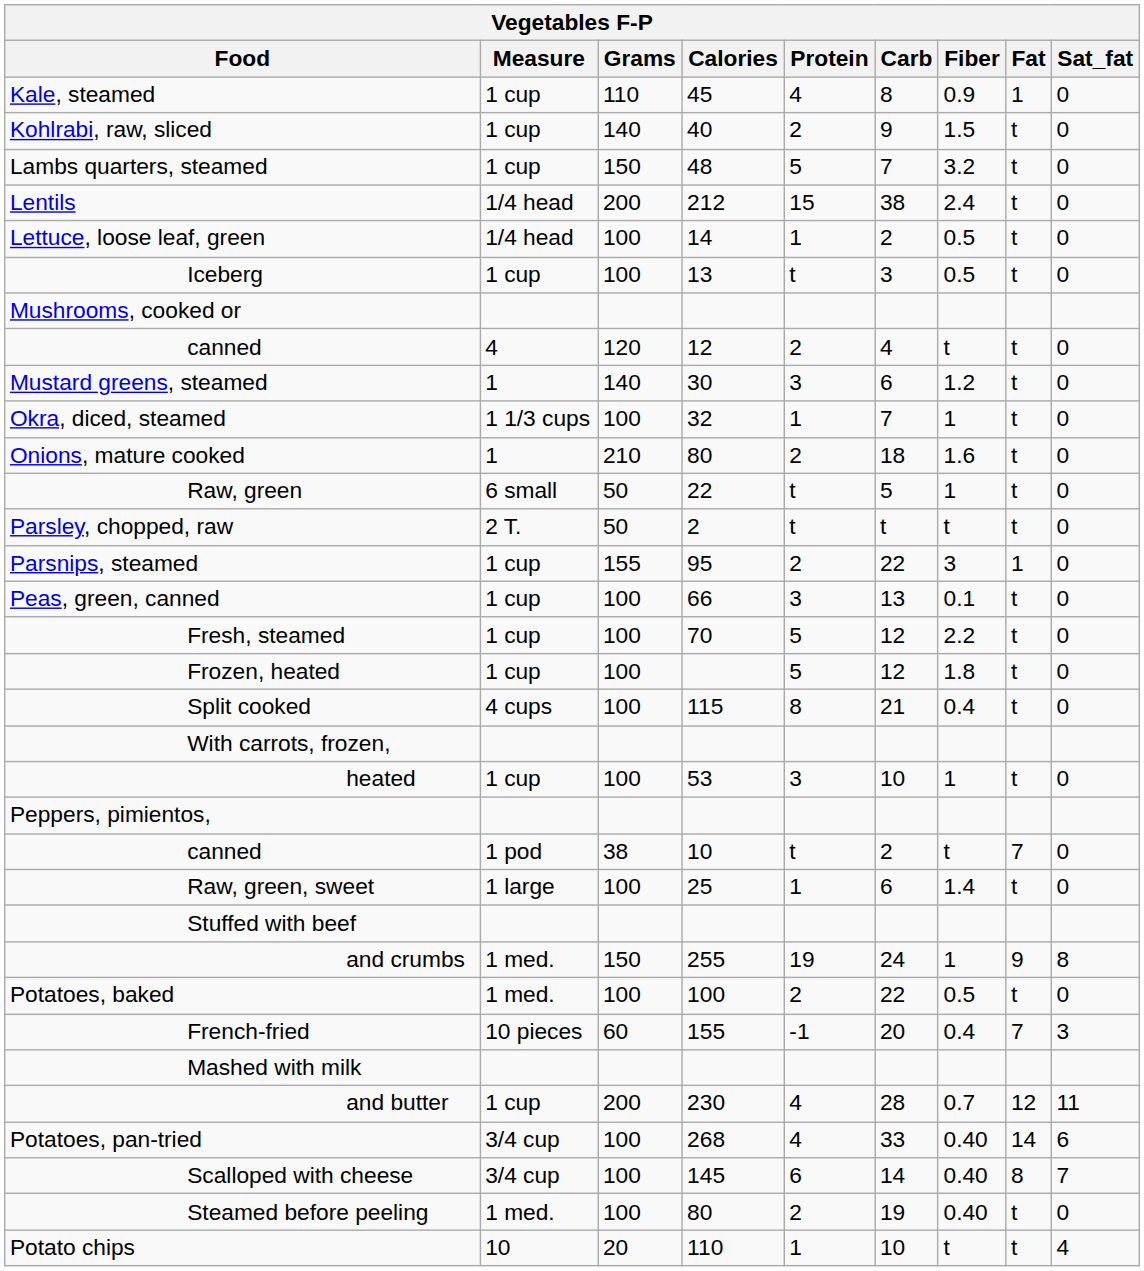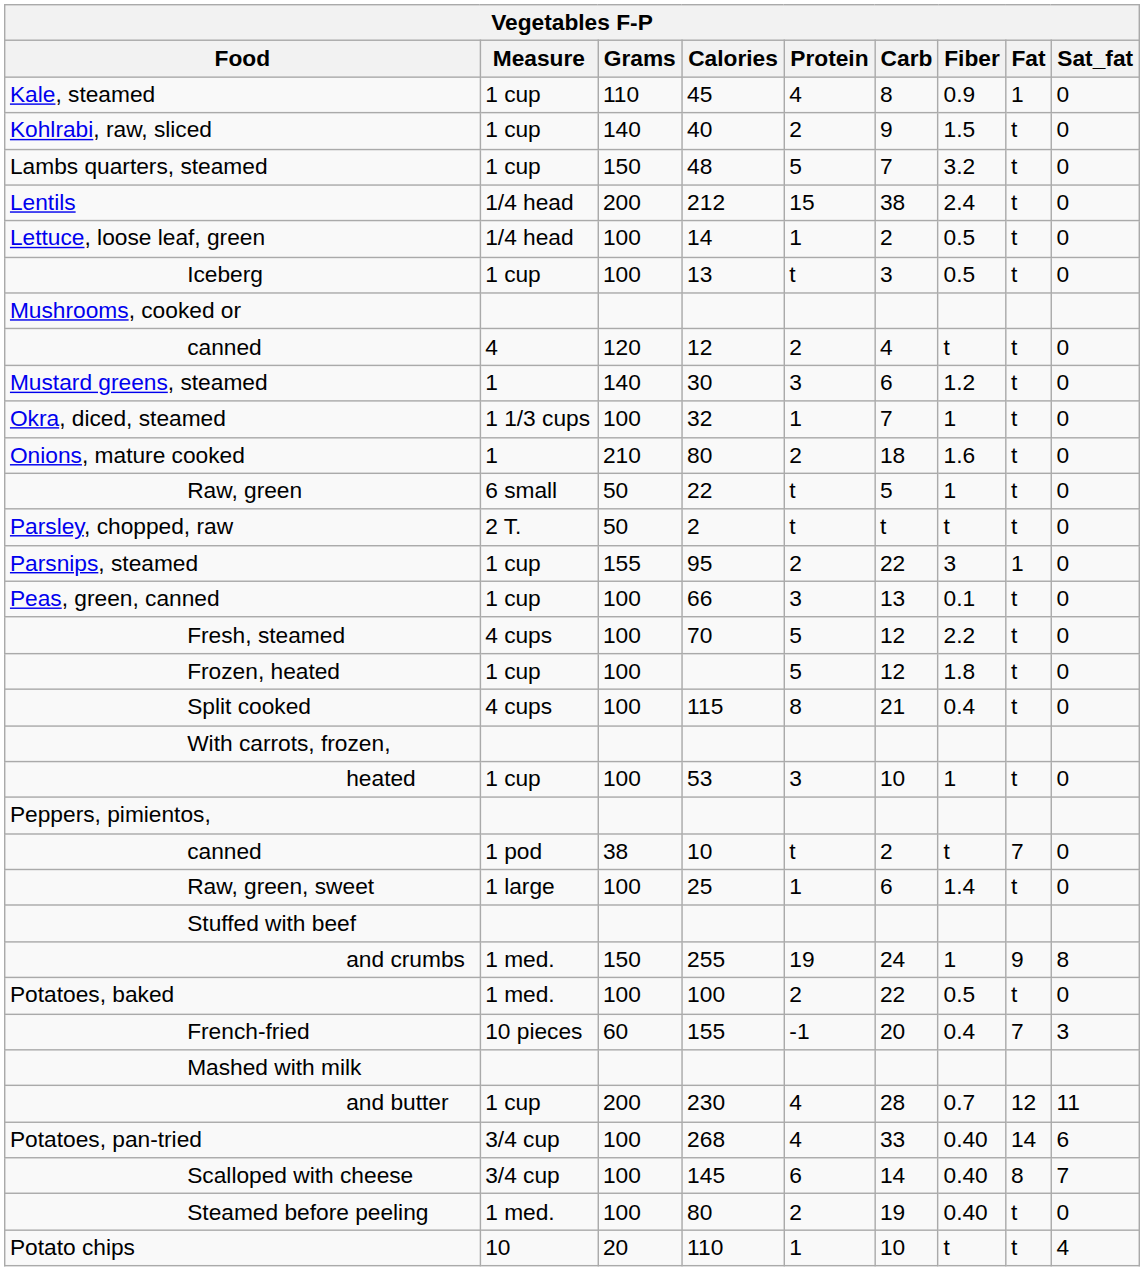Fresh, steamed | Measure: 1 cup -> 4 cups
